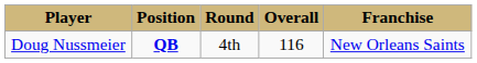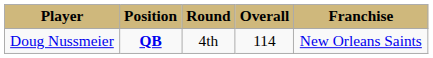Doug Nussmeier | Overall: 116 -> 114
